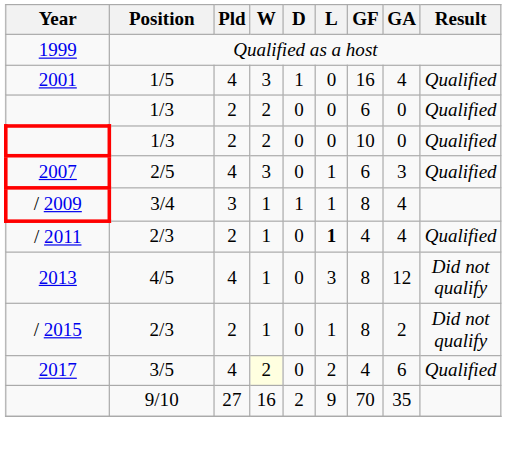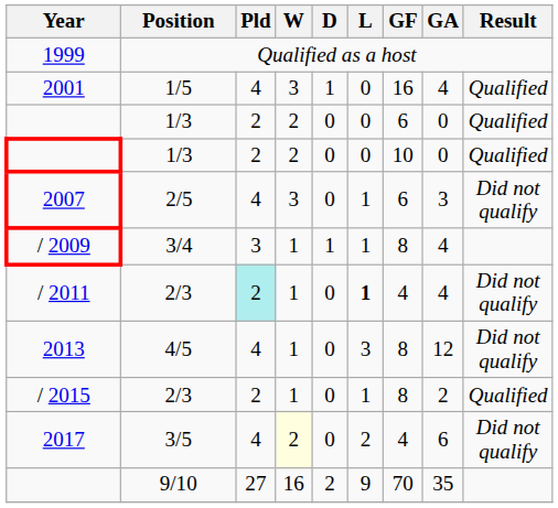2007 | Result: Qualified -> Did not qualify
/ 2011 | Pld: no background -> paleturquoise background
/ 2011 | Result: Qualified -> Did not qualify
/ 2015 | Result: Did not qualify -> Qualified
2017 | Result: Qualified -> Did not qualify
